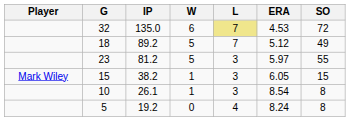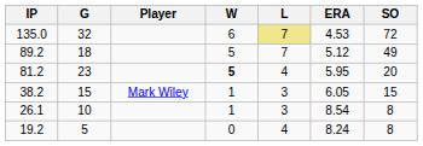columns swapped: Player <-> IP
23 | W: normal -> bold
23 | L: 3 -> 4
23 | ERA: 5.97 -> 5.95
23 | SO: 55 -> 20
